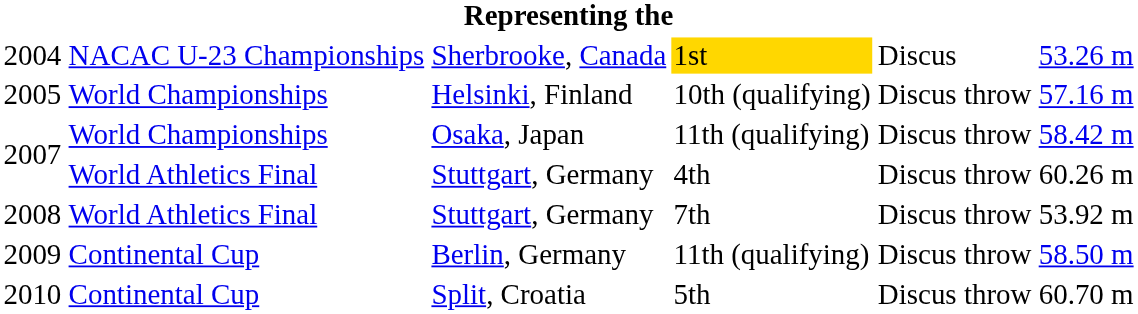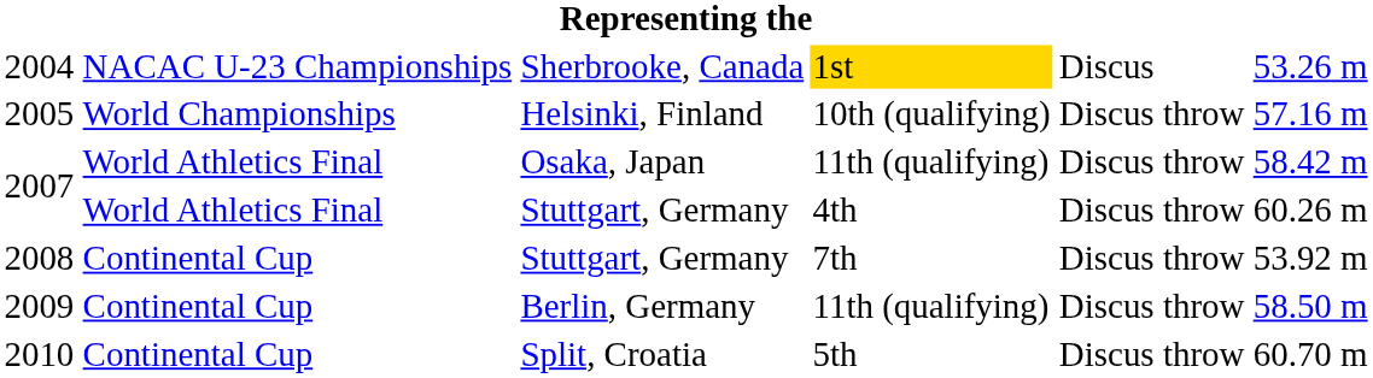2007 / Osaka, Japan | column 2: World Championships -> World Athletics Final
2008 | column 2: World Athletics Final -> Continental Cup
